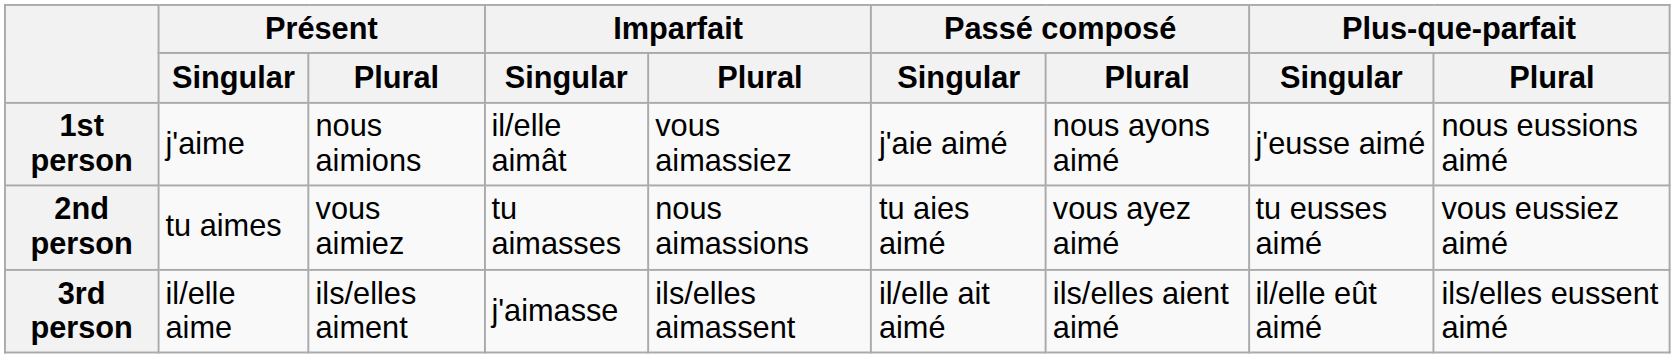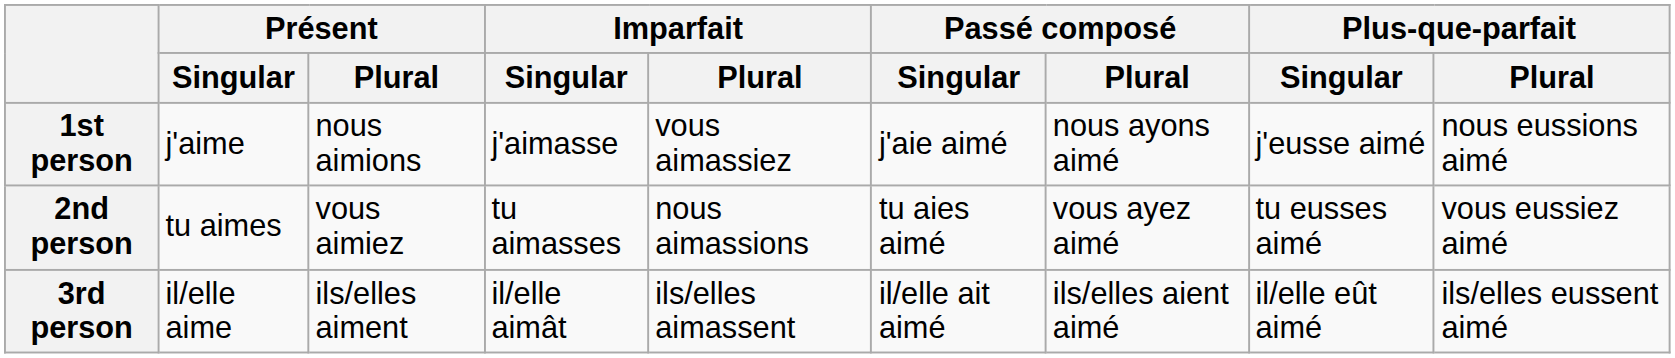1st person | Imparfait / Singular: il/elle aimât -> j'aimasse
3rd person | Imparfait / Singular: j'aimasse -> il/elle aimât
